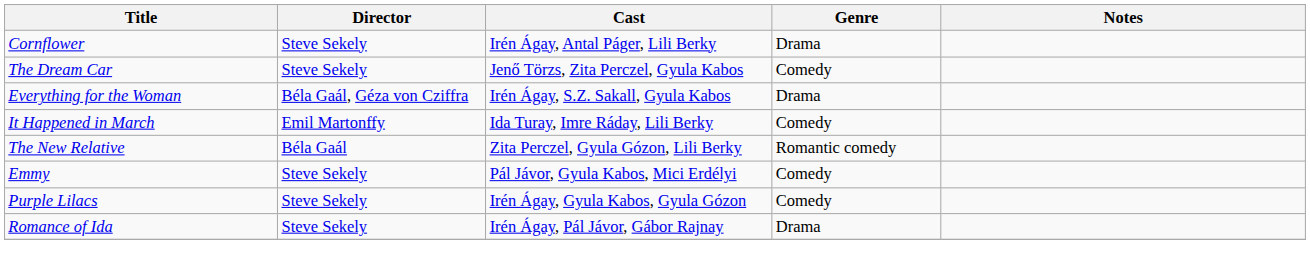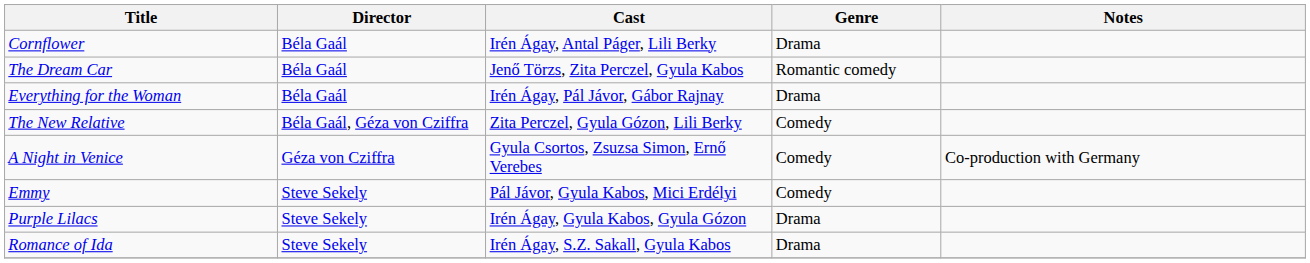Cornflower | Director: Steve Sekely -> Béla Gaál
The Dream Car | Director: Steve Sekely -> Béla Gaál
The Dream Car | Genre: Comedy -> Romantic comedy
Everything for the Woman | Director: Béla Gaál, Géza von Cziffra -> Béla Gaál
Everything for the Woman | Cast: Irén Ágay, S.Z. Sakall, Gyula Kabos -> Irén Ágay, Pál Jávor, Gábor Rajnay
- row: It Happened in March | Emil Martonffy | Ida Turay, Imre Ráday, Lili Berky | Comedy
The New Relative | Director: Béla Gaál -> Béla Gaál, Géza von Cziffra
The New Relative | Genre: Romantic comedy -> Comedy
+ row: A Night in Venice | Géza von Cziffra | Gyula Csortos, Zsuzsa Simon, Ernő Verebes | Comedy | Co-production with Germany
Purple Lilacs | Genre: Comedy -> Drama
Romance of Ida | Cast: Irén Ágay, Pál Jávor, Gábor Rajnay -> Irén Ágay, S.Z. Sakall, Gyula Kabos
